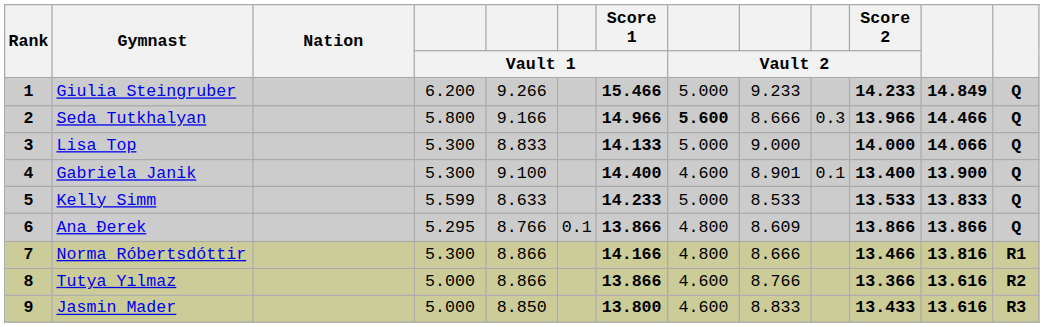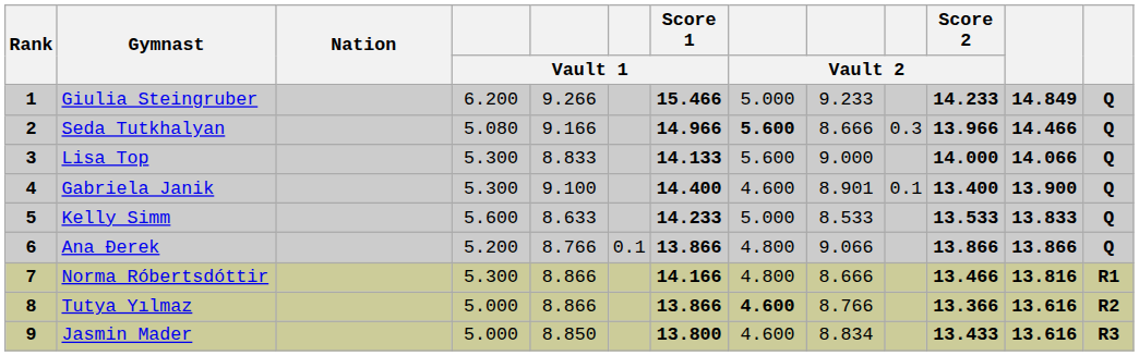Seda Tutkhalyan | column 4: 5.800 -> 5.080
Lisa Top | column 8: 5.000 -> 5.600
Kelly Simm | column 4: 5.599 -> 5.600
Ana Đerek | column 4: 5.295 -> 5.200
Ana Đerek | column 9: 8.609 -> 9.066
Tutya Yılmaz | column 8: normal -> bold
Jasmin Mader | column 9: 8.833 -> 8.834
